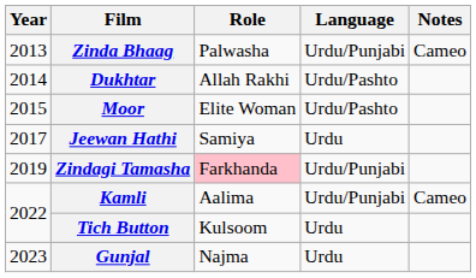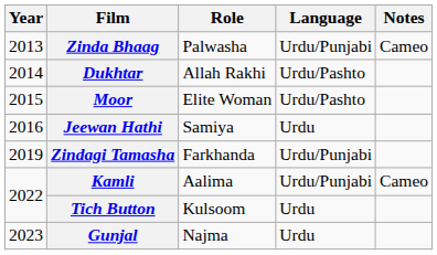Jeewan Hathi | Year: 2017 -> 2016
Zindagi Tamasha | Role: pink background -> no background
